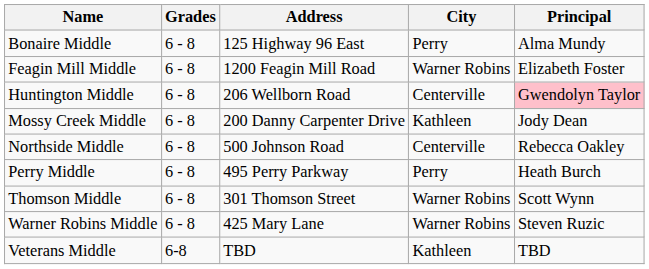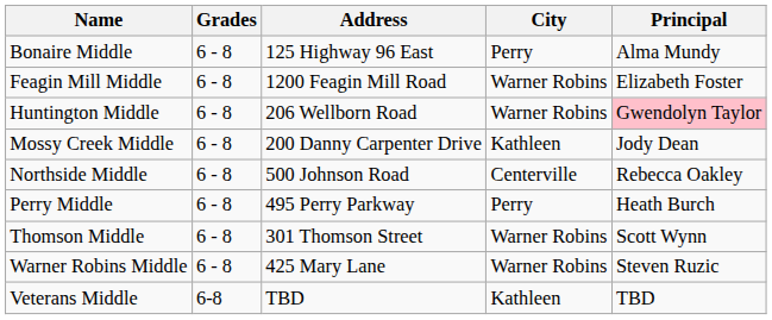Huntington Middle | City: Centerville -> Warner Robins
